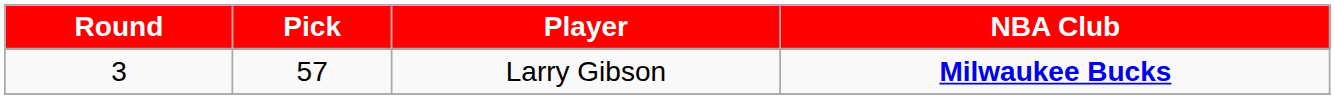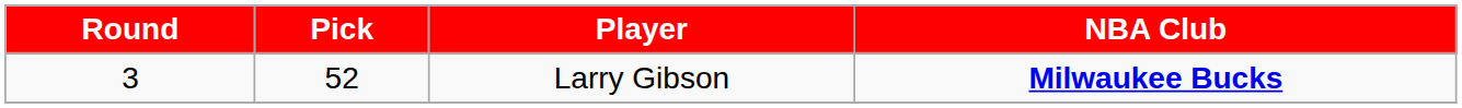Larry Gibson | Pick: 57 -> 52
